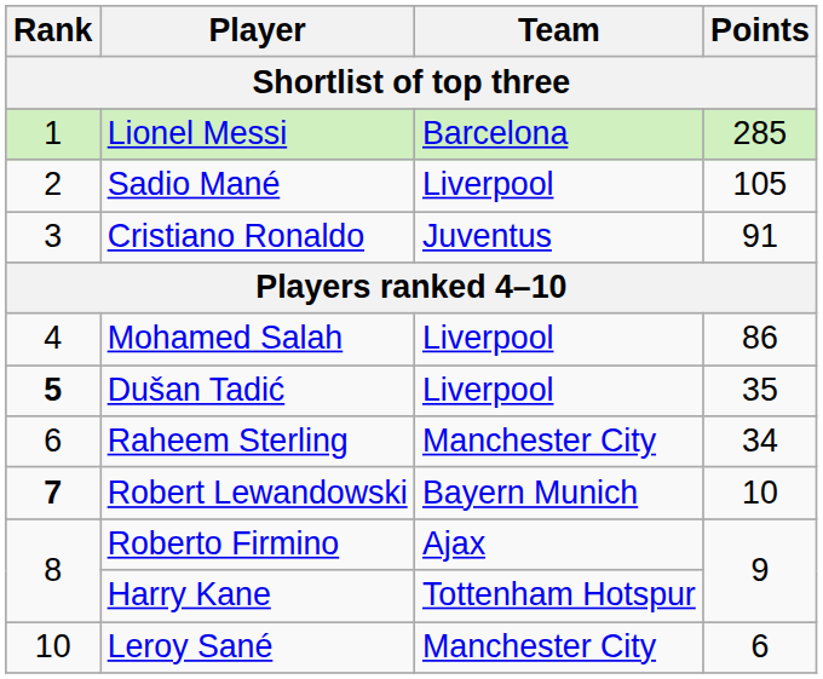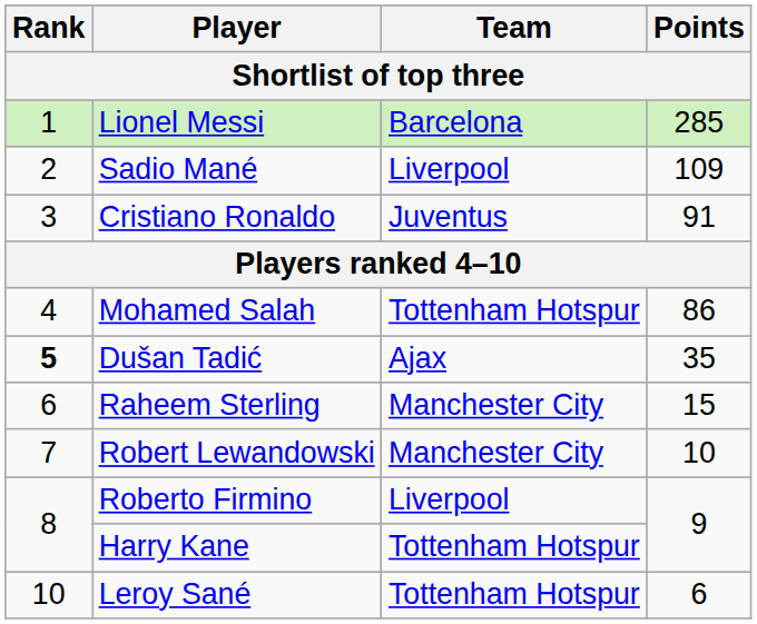Sadio Mané | Points: 105 -> 109
Mohamed Salah | Team: Liverpool -> Tottenham Hotspur
Dušan Tadić | Team: Liverpool -> Ajax
Raheem Sterling | Points: 34 -> 15
Robert Lewandowski | Rank: bold -> normal
Robert Lewandowski | Team: Bayern Munich -> Manchester City
Roberto Firmino | Team: Ajax -> Liverpool
Leroy Sané | Team: Manchester City -> Tottenham Hotspur
